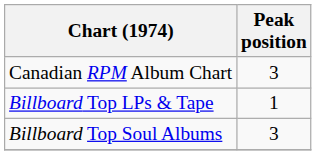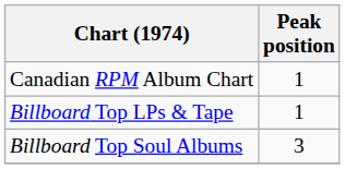Canadian RPM Album Chart | Peak position: 3 -> 1
